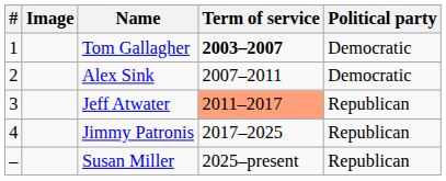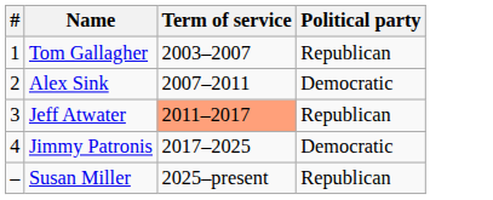- column: Image
Tom Gallagher | Term of service: bold -> normal
Tom Gallagher | Political party: Democratic -> Republican
Jimmy Patronis | Political party: Republican -> Democratic
